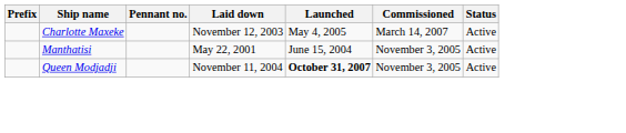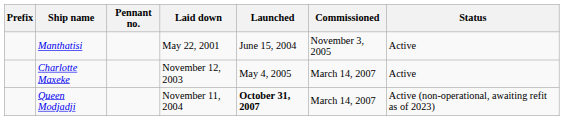rows swapped: Manthatisi <-> Charlotte Maxeke
Queen Modjadji | Commissioned: November 3, 2005 -> March 14, 2007
Queen Modjadji | Status: Active -> Active (non-operational, awaiting refit as of 2023)
